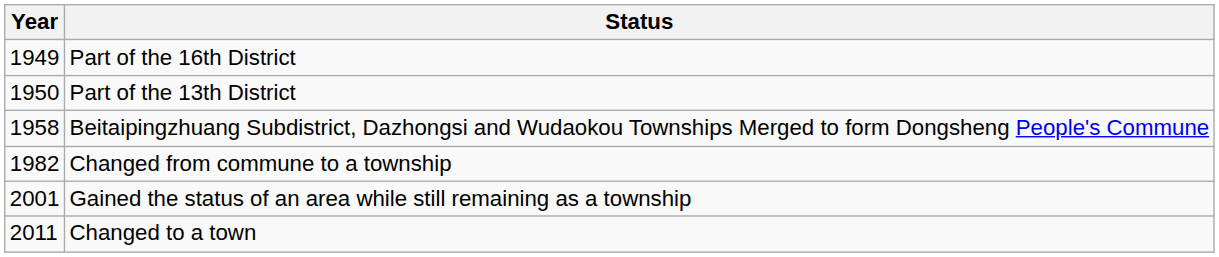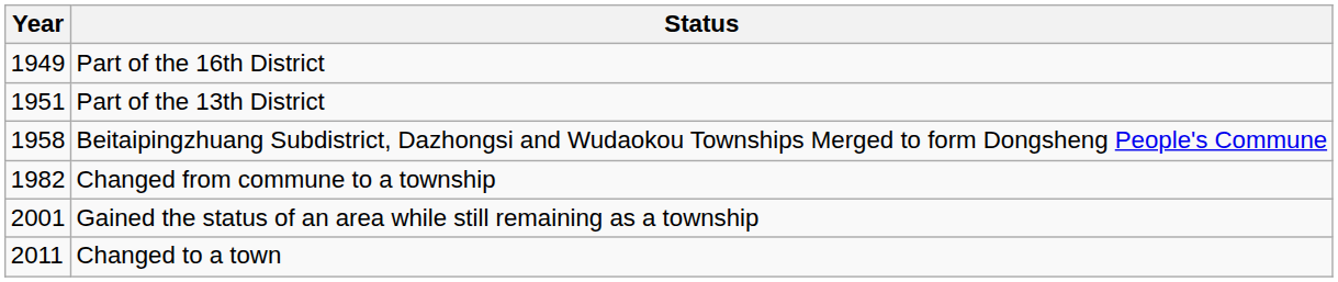Part of the 13th District | Year: 1950 -> 1951
